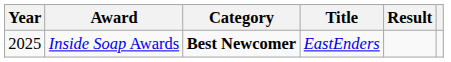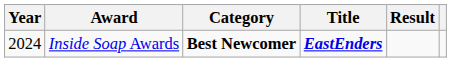Inside Soap Awards | Year: 2025 -> 2024
Inside Soap Awards | Title: normal -> bold
